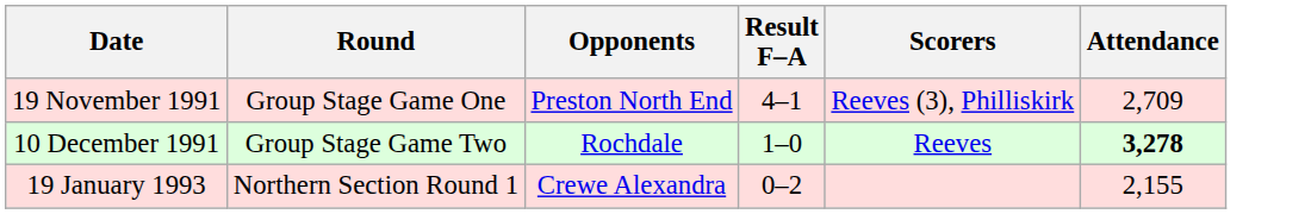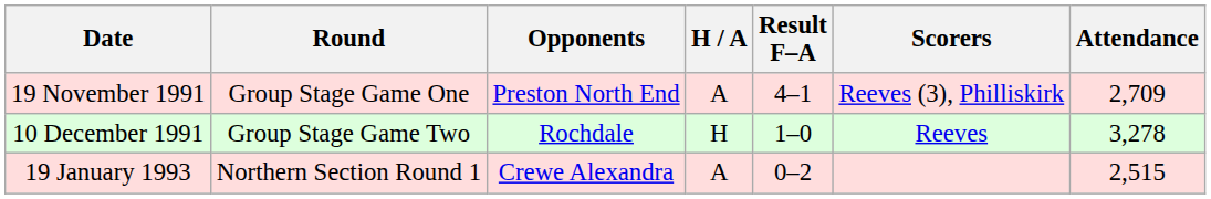+ column: H / A | A | H | A
10 December 1991 | Attendance: bold -> normal
19 January 1993 | Attendance: 2,155 -> 2,515
